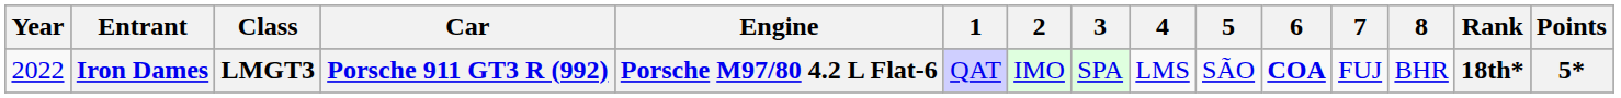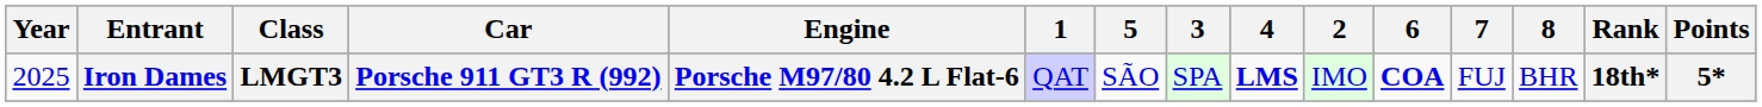columns swapped: 2 <-> 5
Iron Dames | Year: 2022 -> 2025
Iron Dames | 4: normal -> bold
